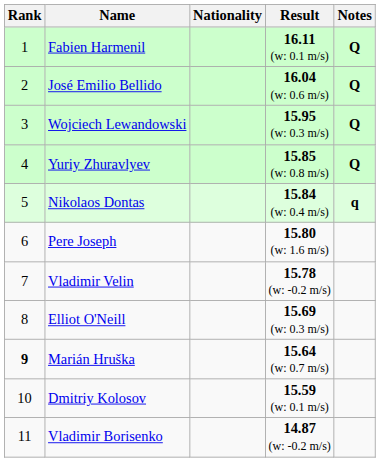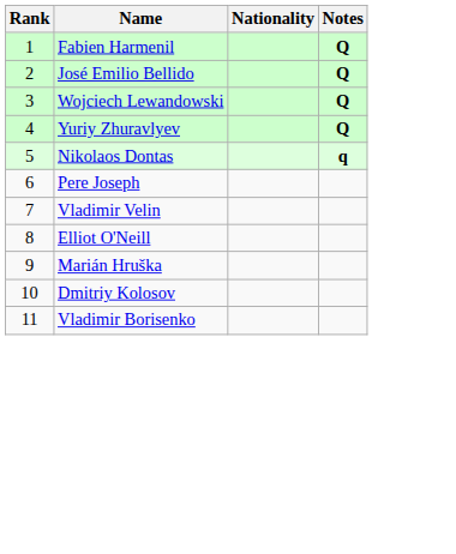- column: Result | 16.11 (w: 0.1 m/s) | 16.04 (w: 0.6 m/s) | 15.95 (w: 0.3 m/s) | 15.85 (w: 0.8 m/s) | 15.84 (w: 0.4 m/s) | 15.80 (w: 1.6 m/s) | 15.78 (w: -0.2 m/s) | 15.69 (w: 0.3 m/s) | 15.64 (w: 0.7 m/s) | 15.59 (w: 0.1 m/s) | 14.87 (w: -0.2 m/s)
Marián Hruška | Rank: bold -> normal
